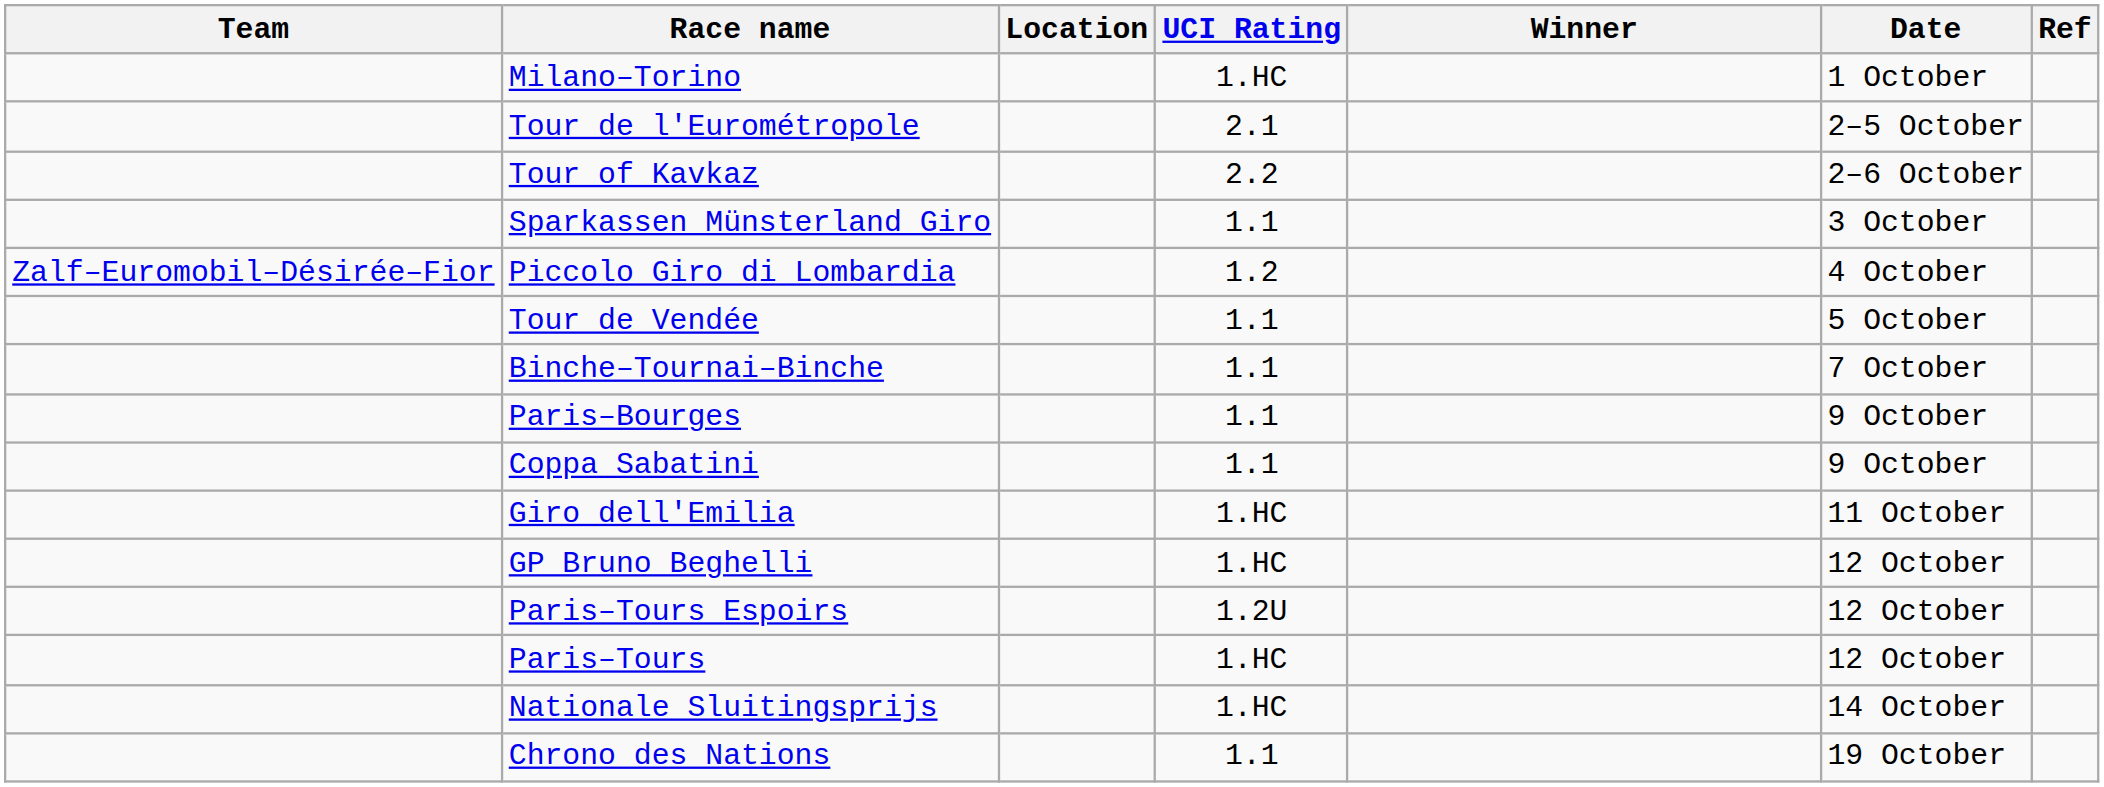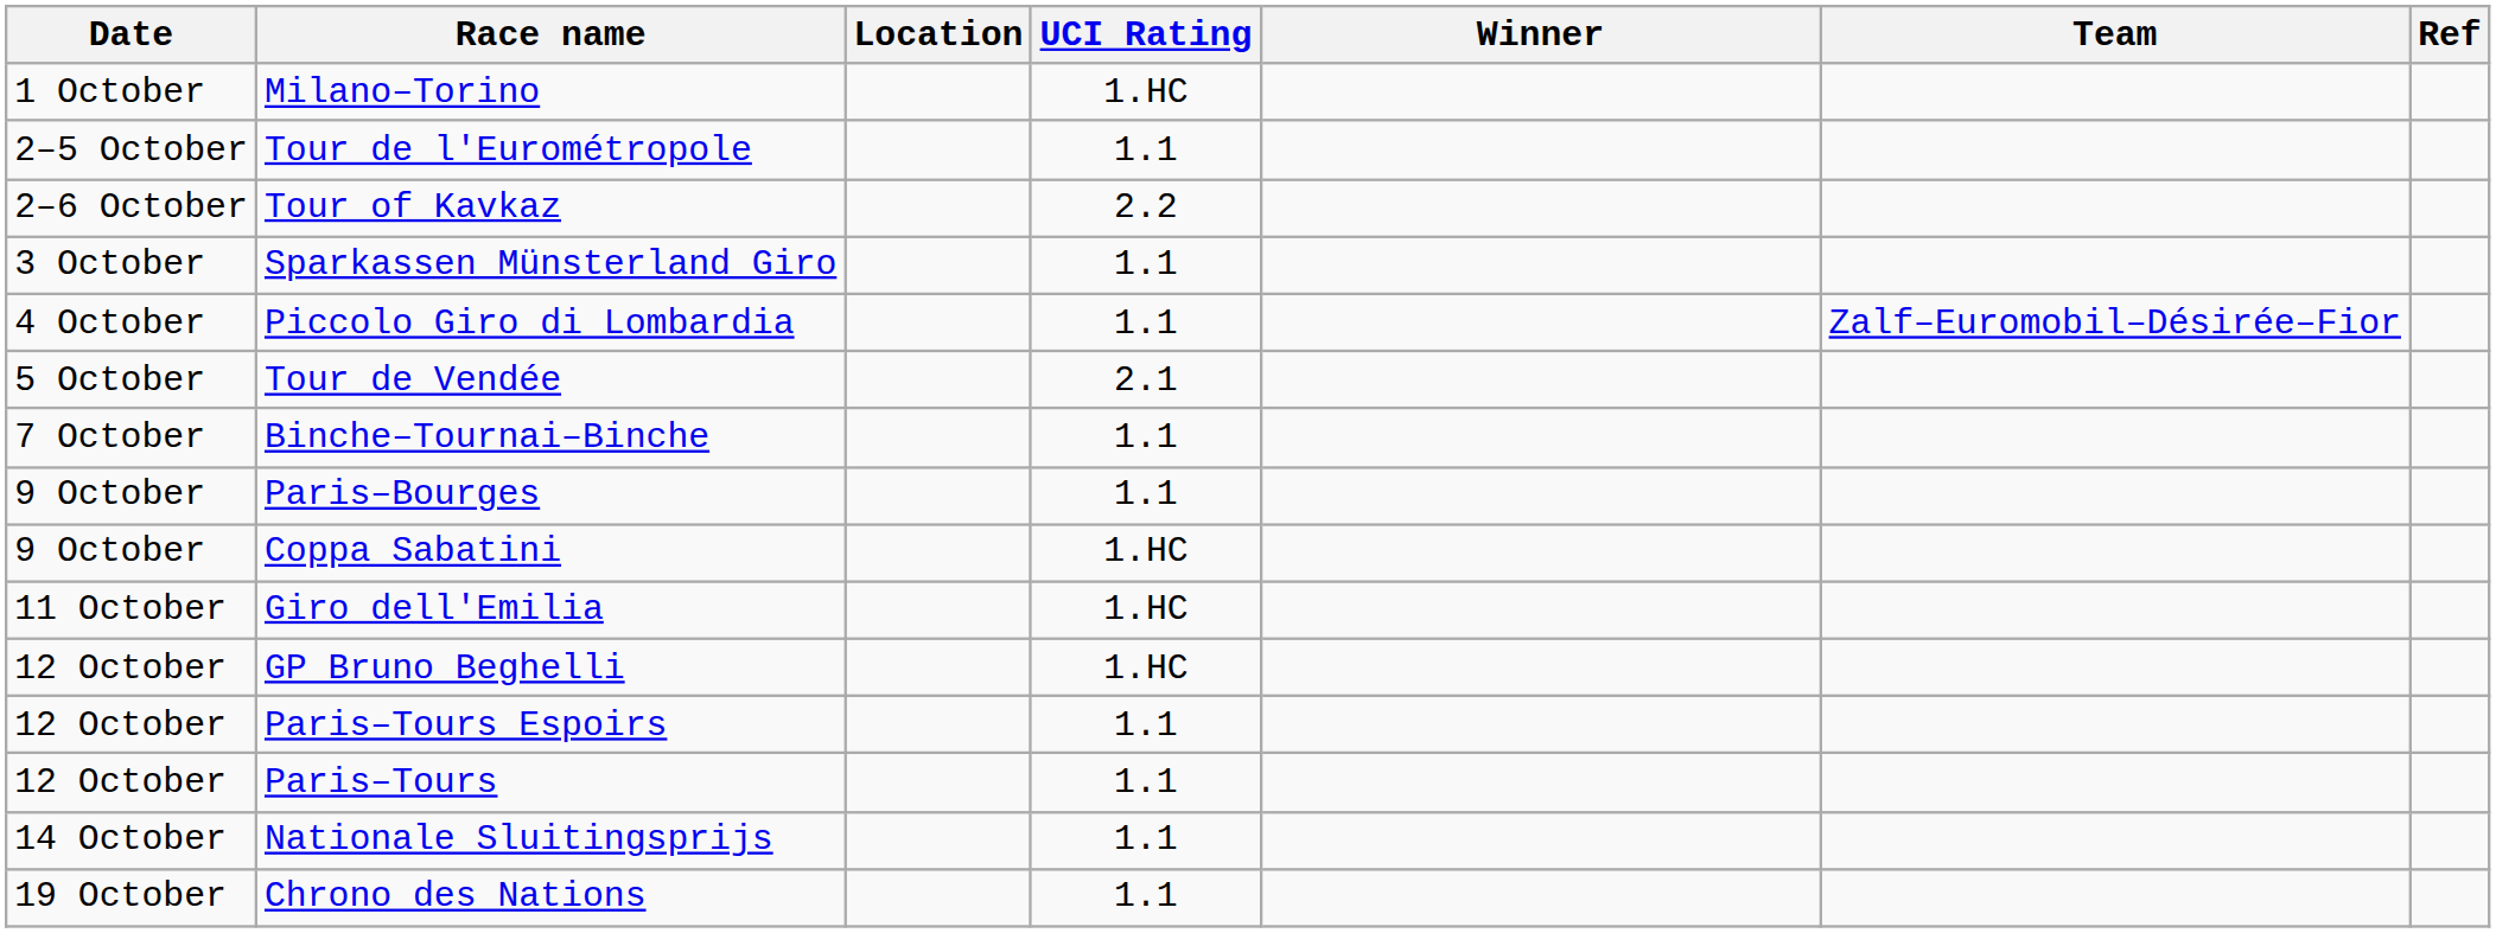columns swapped: Date <-> Team
Tour de l'Eurométropole | UCI Rating: 2.1 -> 1.1
Piccolo Giro di Lombardia | UCI Rating: 1.2 -> 1.1
Tour de Vendée | UCI Rating: 1.1 -> 2.1
Coppa Sabatini | UCI Rating: 1.1 -> 1.HC
Paris–Tours Espoirs | UCI Rating: 1.2U -> 1.1
Paris–Tours | UCI Rating: 1.HC -> 1.1
Nationale Sluitingsprijs | UCI Rating: 1.HC -> 1.1
